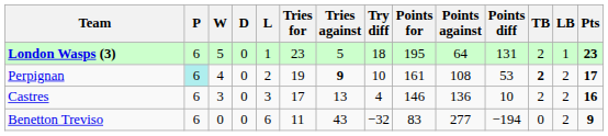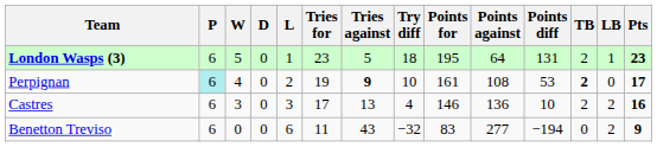Perpignan | LB: 2 -> 0
